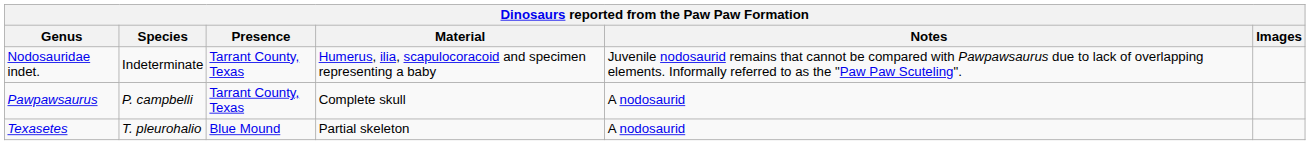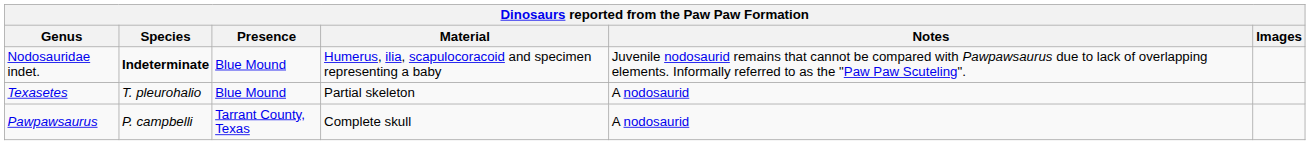Nodosauridae indet. | Species: normal -> bold
Nodosauridae indet. | Presence: Tarrant County, Texas -> Blue Mound
rows swapped: Pawpawsaurus <-> Texasetes
